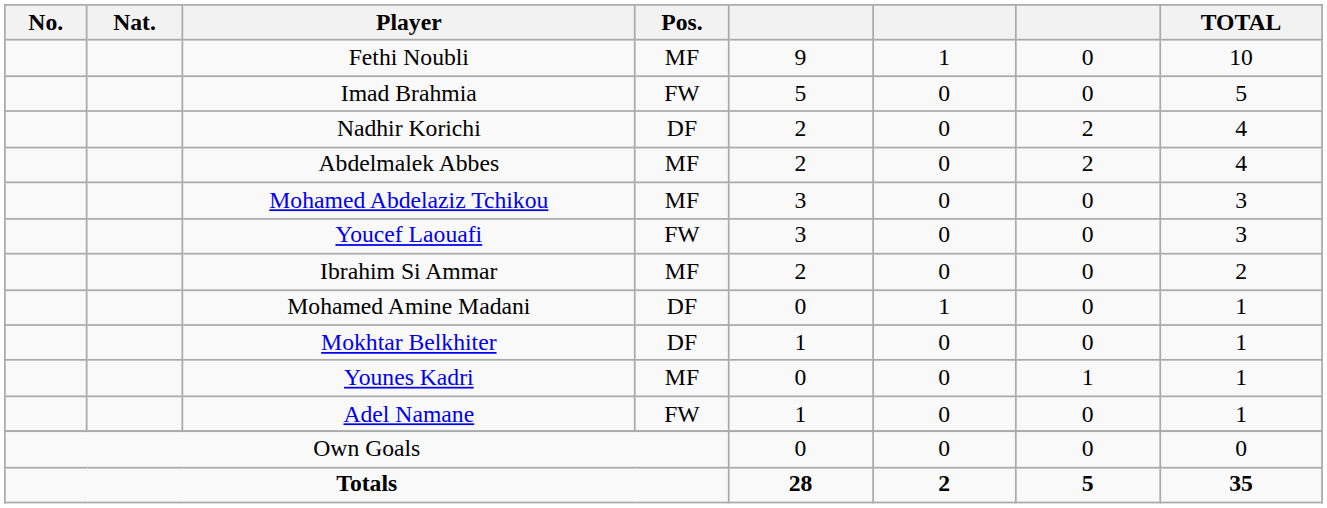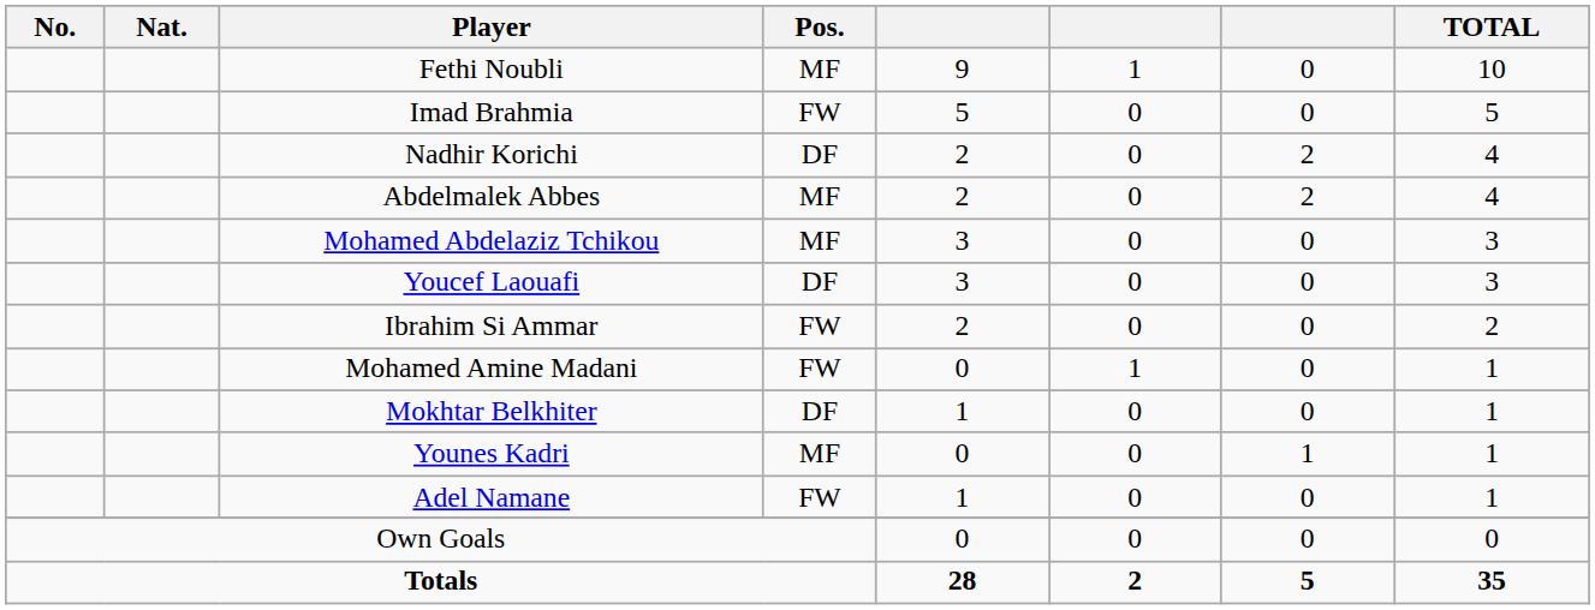Youcef Laouafi | Pos.: FW -> DF
Ibrahim Si Ammar | Pos.: MF -> FW
Mohamed Amine Madani | Pos.: DF -> FW
